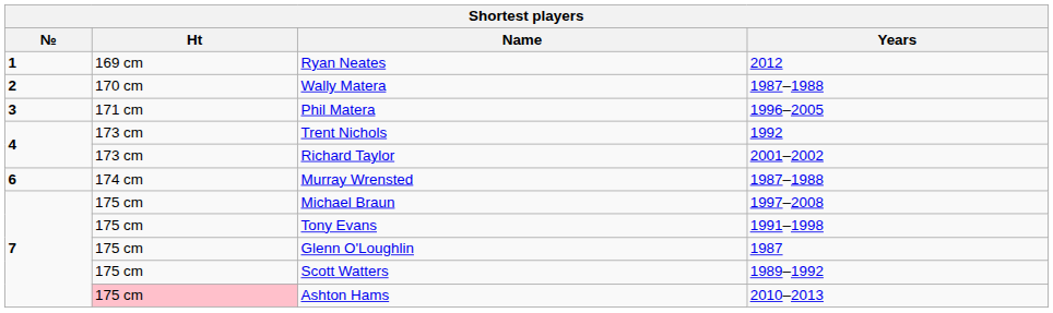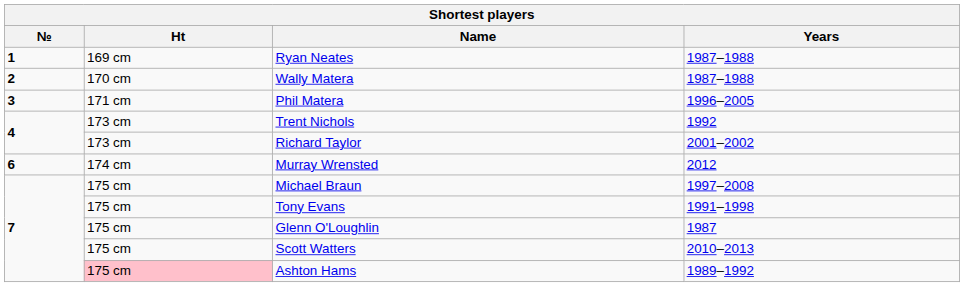Ryan Neates | Years: 2012 -> 1987–1988
Murray Wrensted | Years: 1987–1988 -> 2012
Scott Watters | Years: 1989–1992 -> 2010–2013
Ashton Hams | Years: 2010–2013 -> 1989–1992
